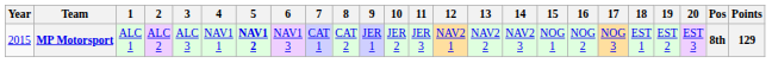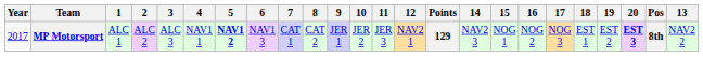columns swapped: 13 <-> Points
MP Motorsport | Year: 2015 -> 2017
MP Motorsport | 20: normal -> bold
